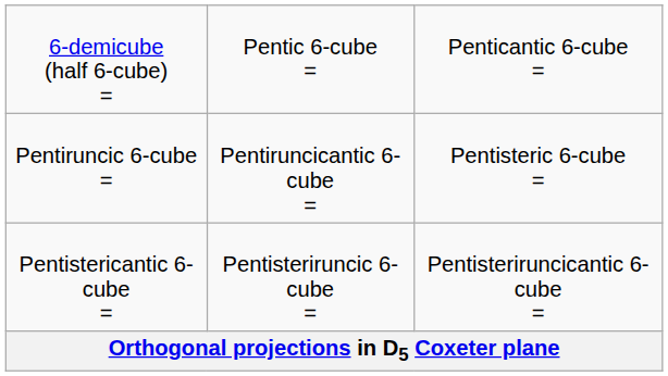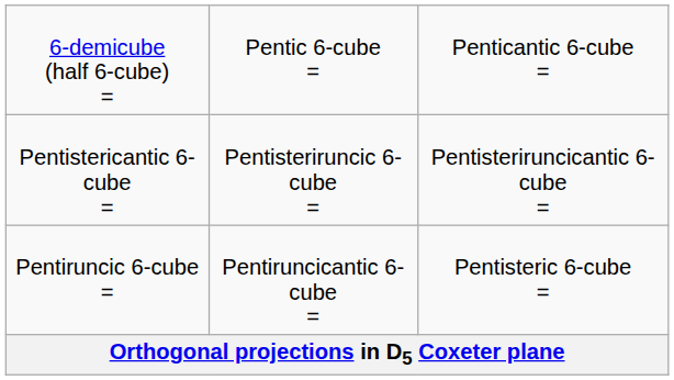rows swapped: Pentiruncic 6-cube = <-> Pentistericantic 6-cube =
